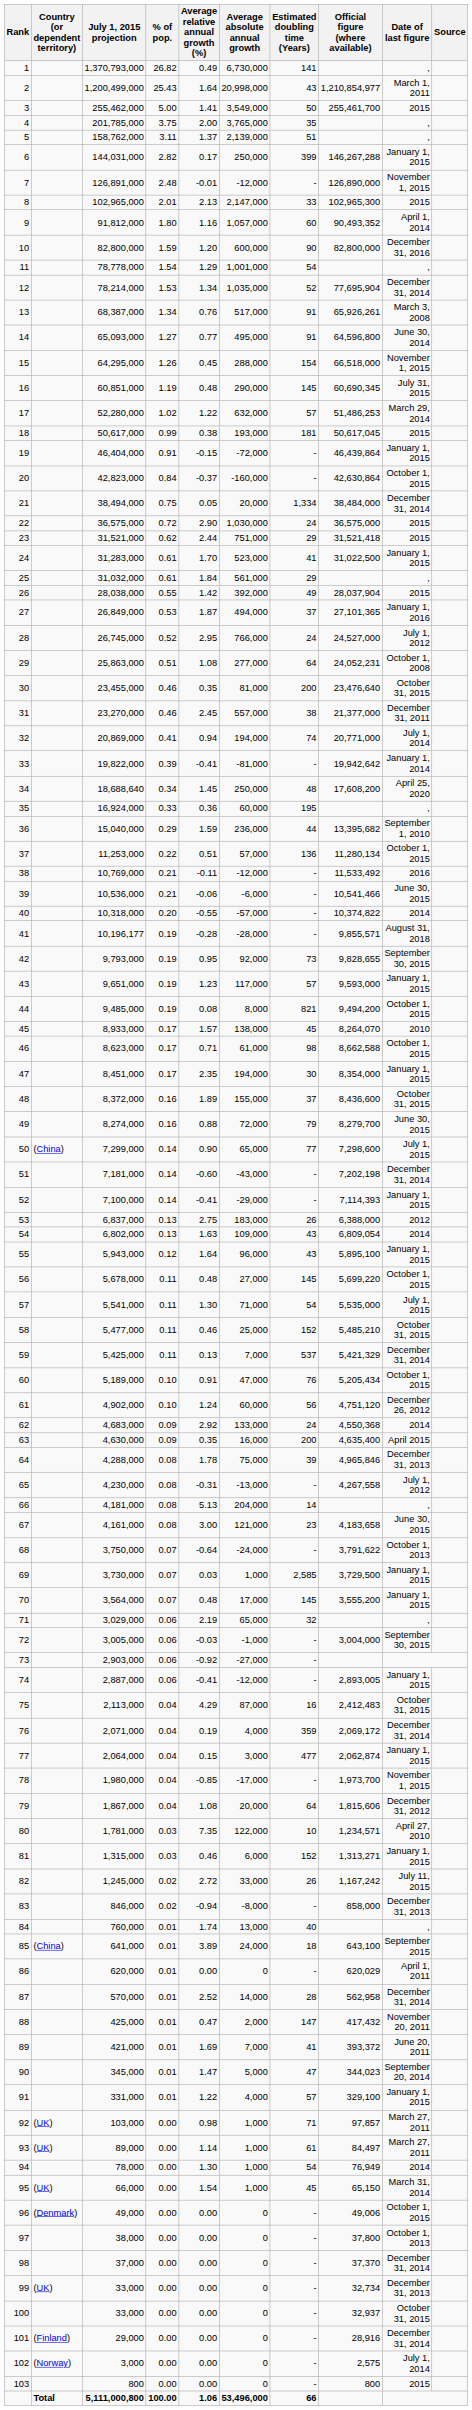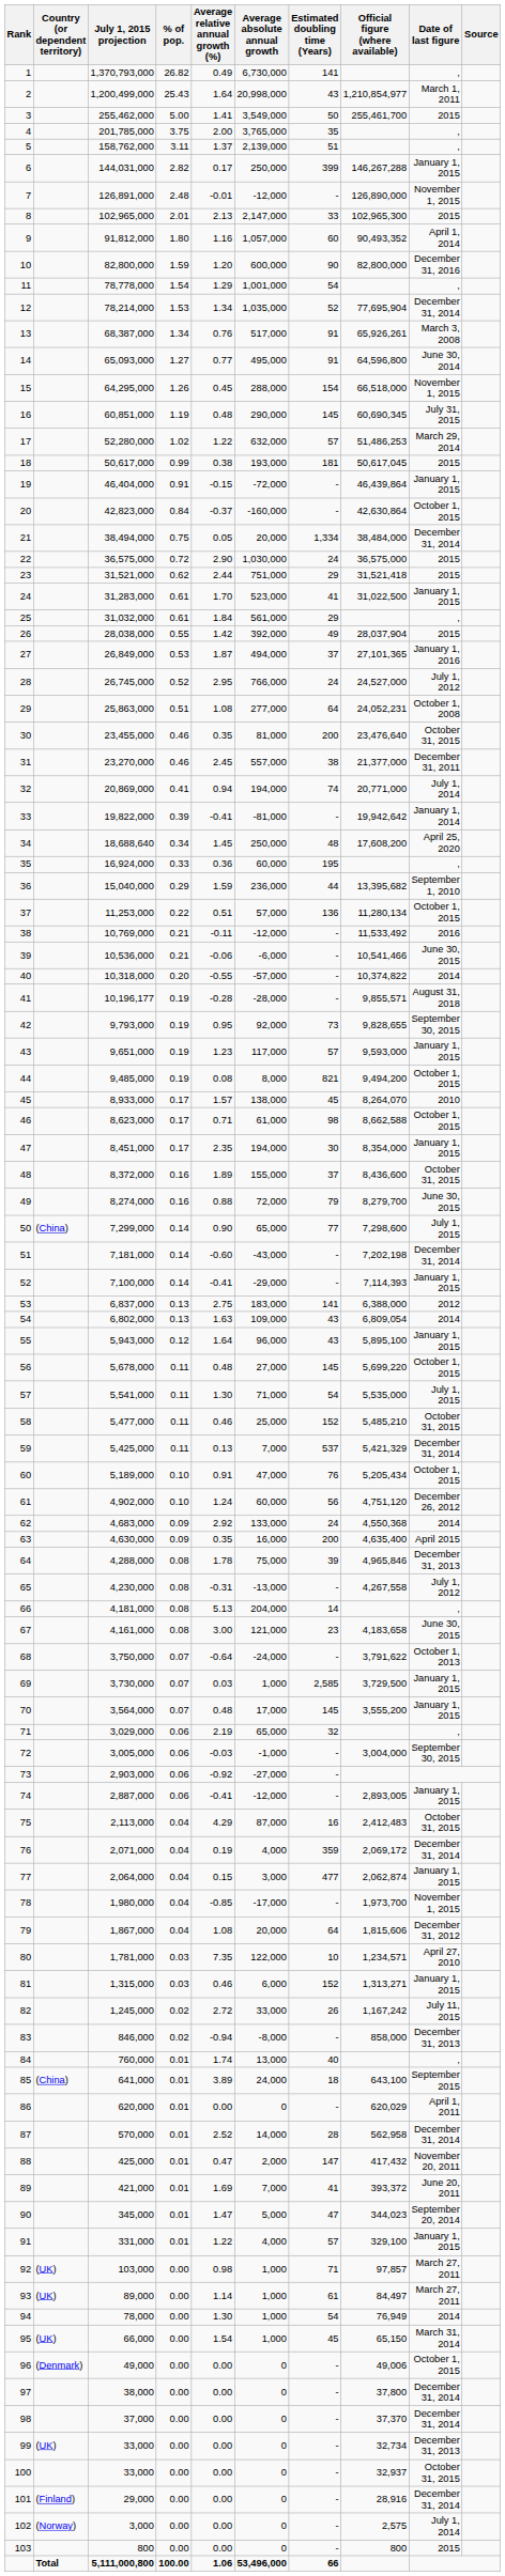53 | Estimated doubling time (Years): 26 -> 141
97 | Date of last figure: October 1, 2013 -> December 31, 2014
